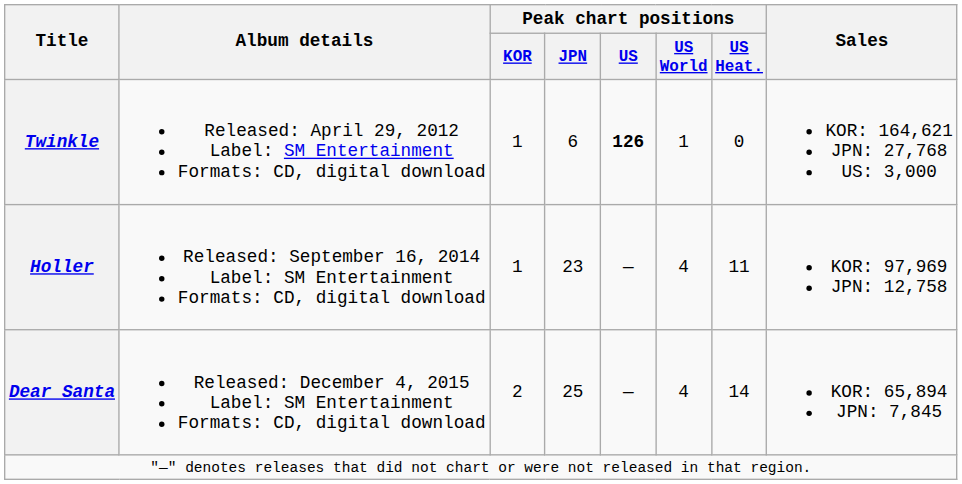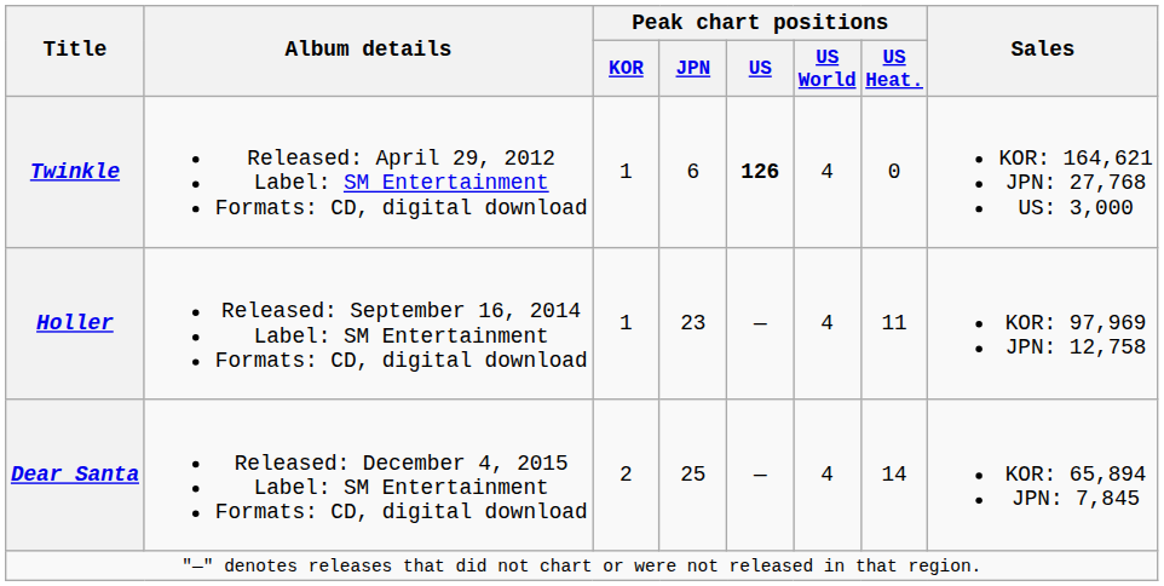Twinkle | Peak chart positions / US World: 1 -> 4
